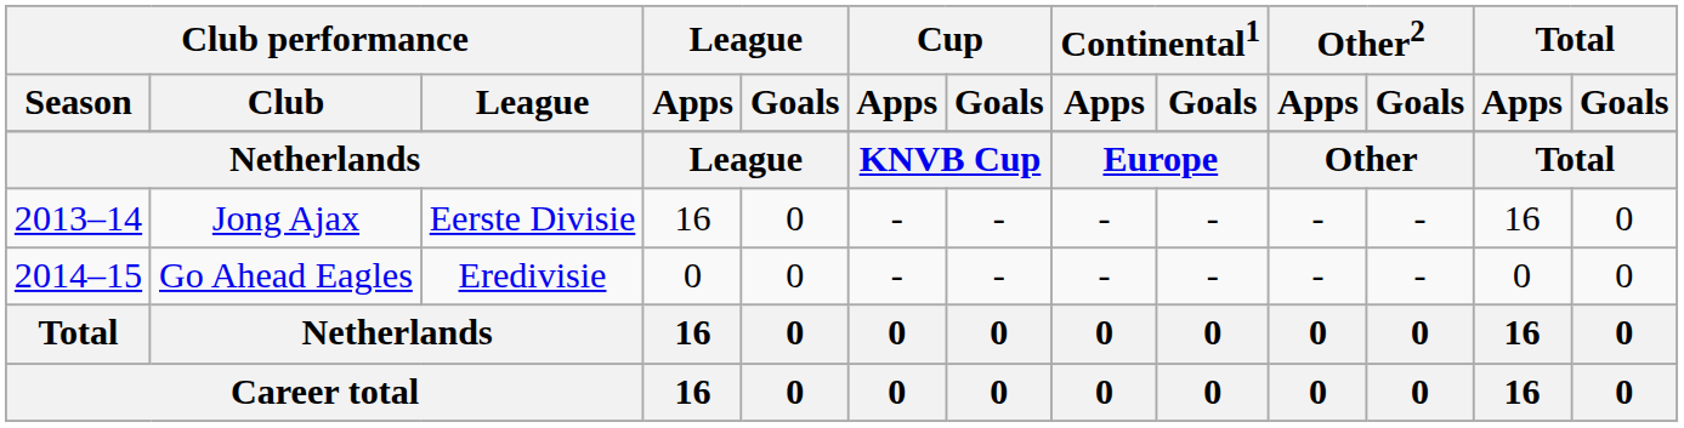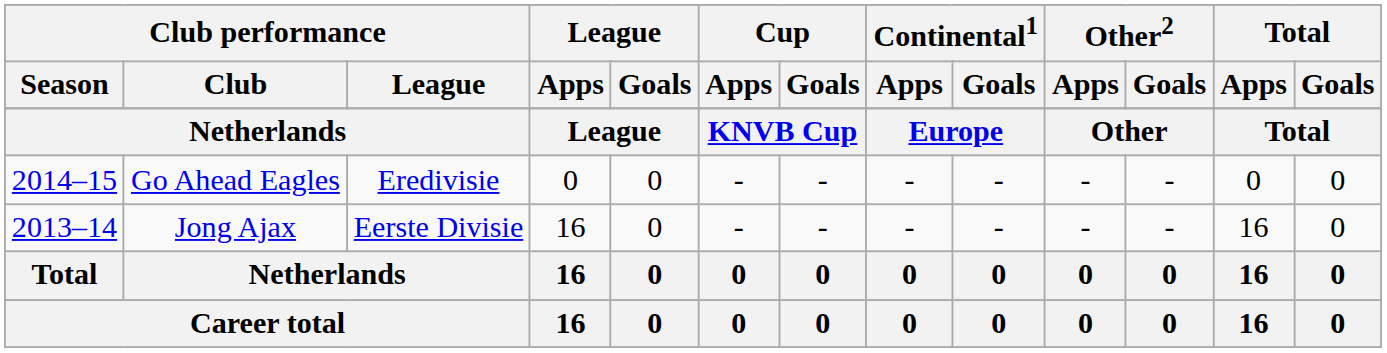rows swapped: Jong Ajax <-> Go Ahead Eagles
